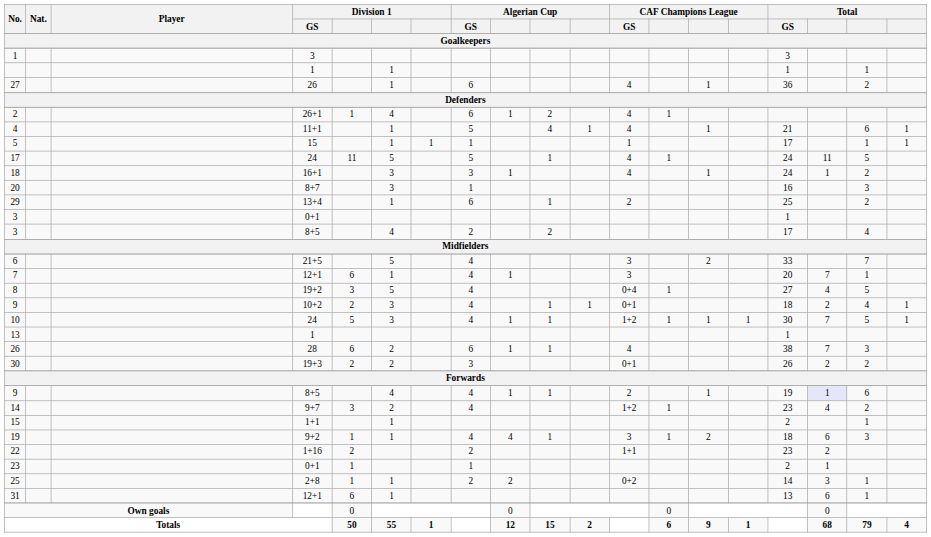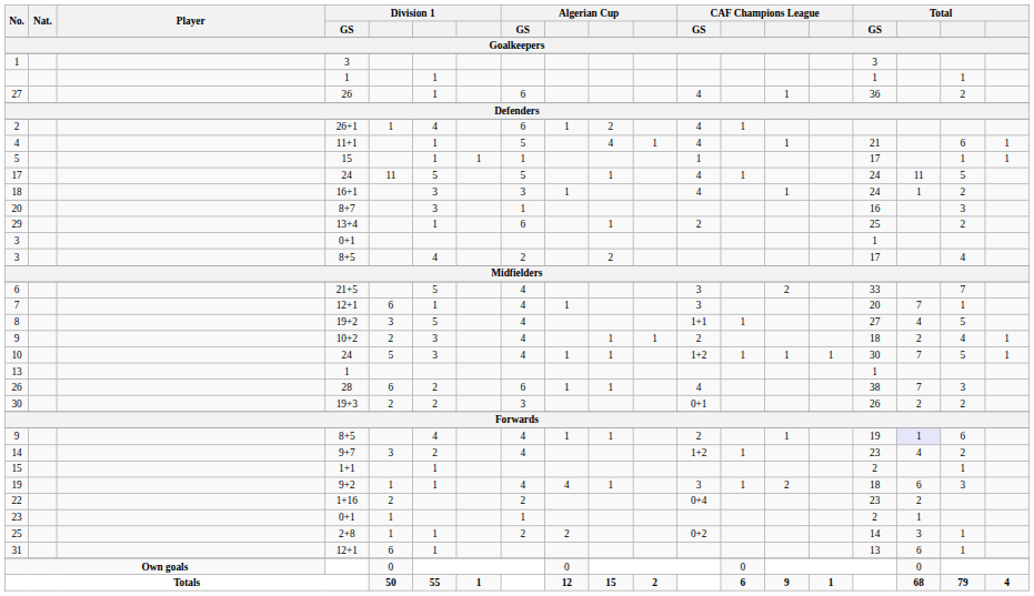8 | CAF Champions League / GS: 0+4 -> 1+1
9 / 10+2 | CAF Champions League / GS: 0+1 -> 2
22 | CAF Champions League / GS: 1+1 -> 0+4
